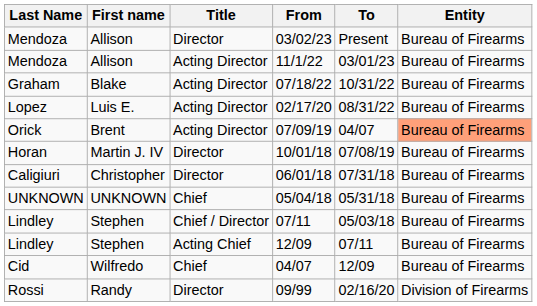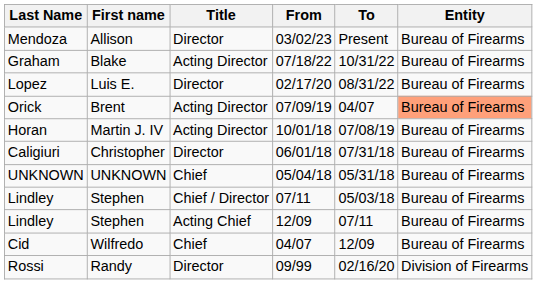- row: Mendoza | Allison | Acting Director | 11/1/22 | 03/01/23 | Bureau of Firearms
02/17/20 | Title: Acting Director -> Director
10/01/18 | Title: Director -> Acting Director
